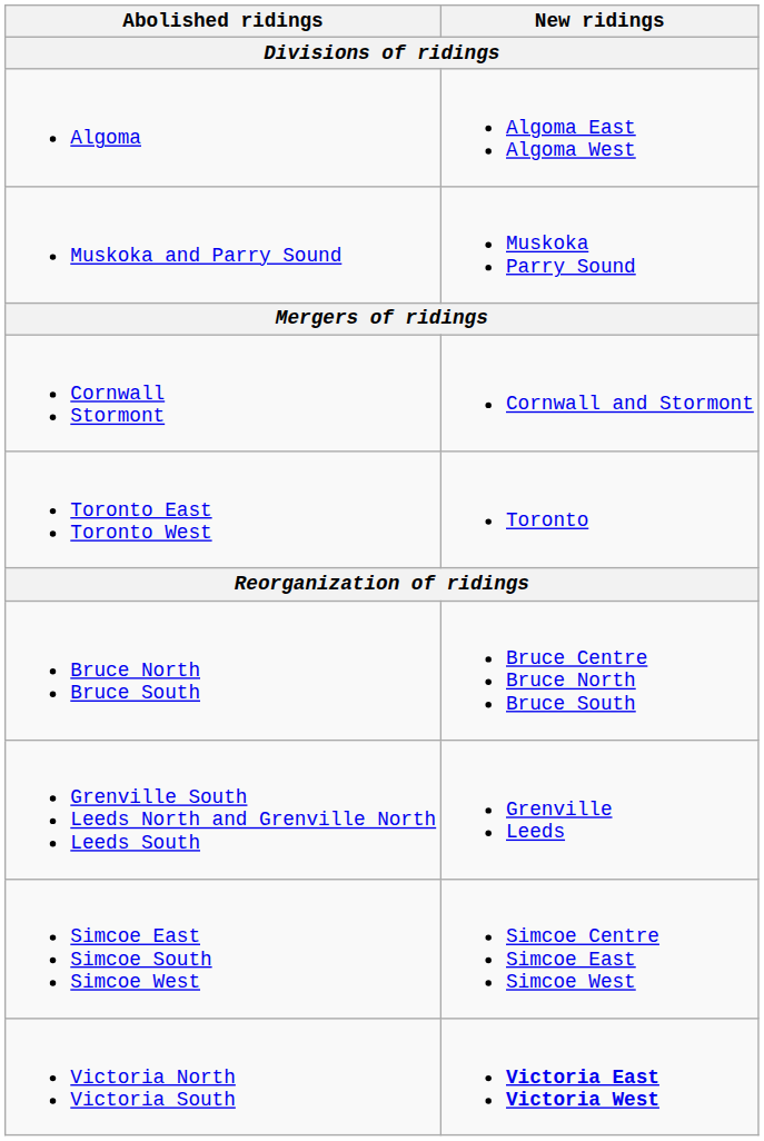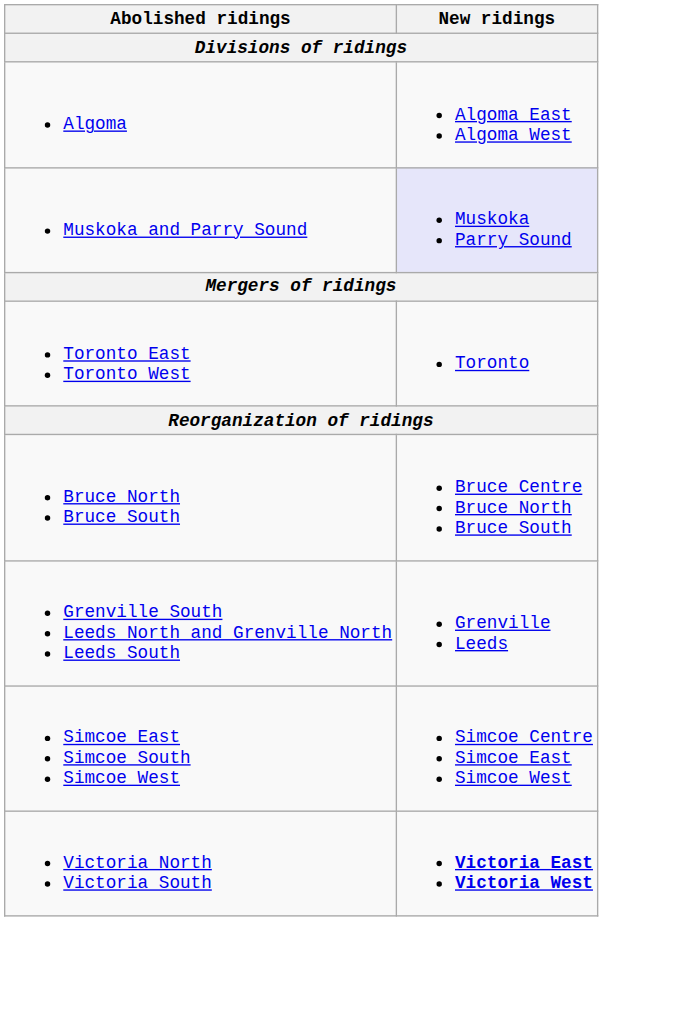Muskoka and Parry Sound | New ridings: no background -> lavender background
- row: Cornwall Stormont | Cornwall and Stormont
